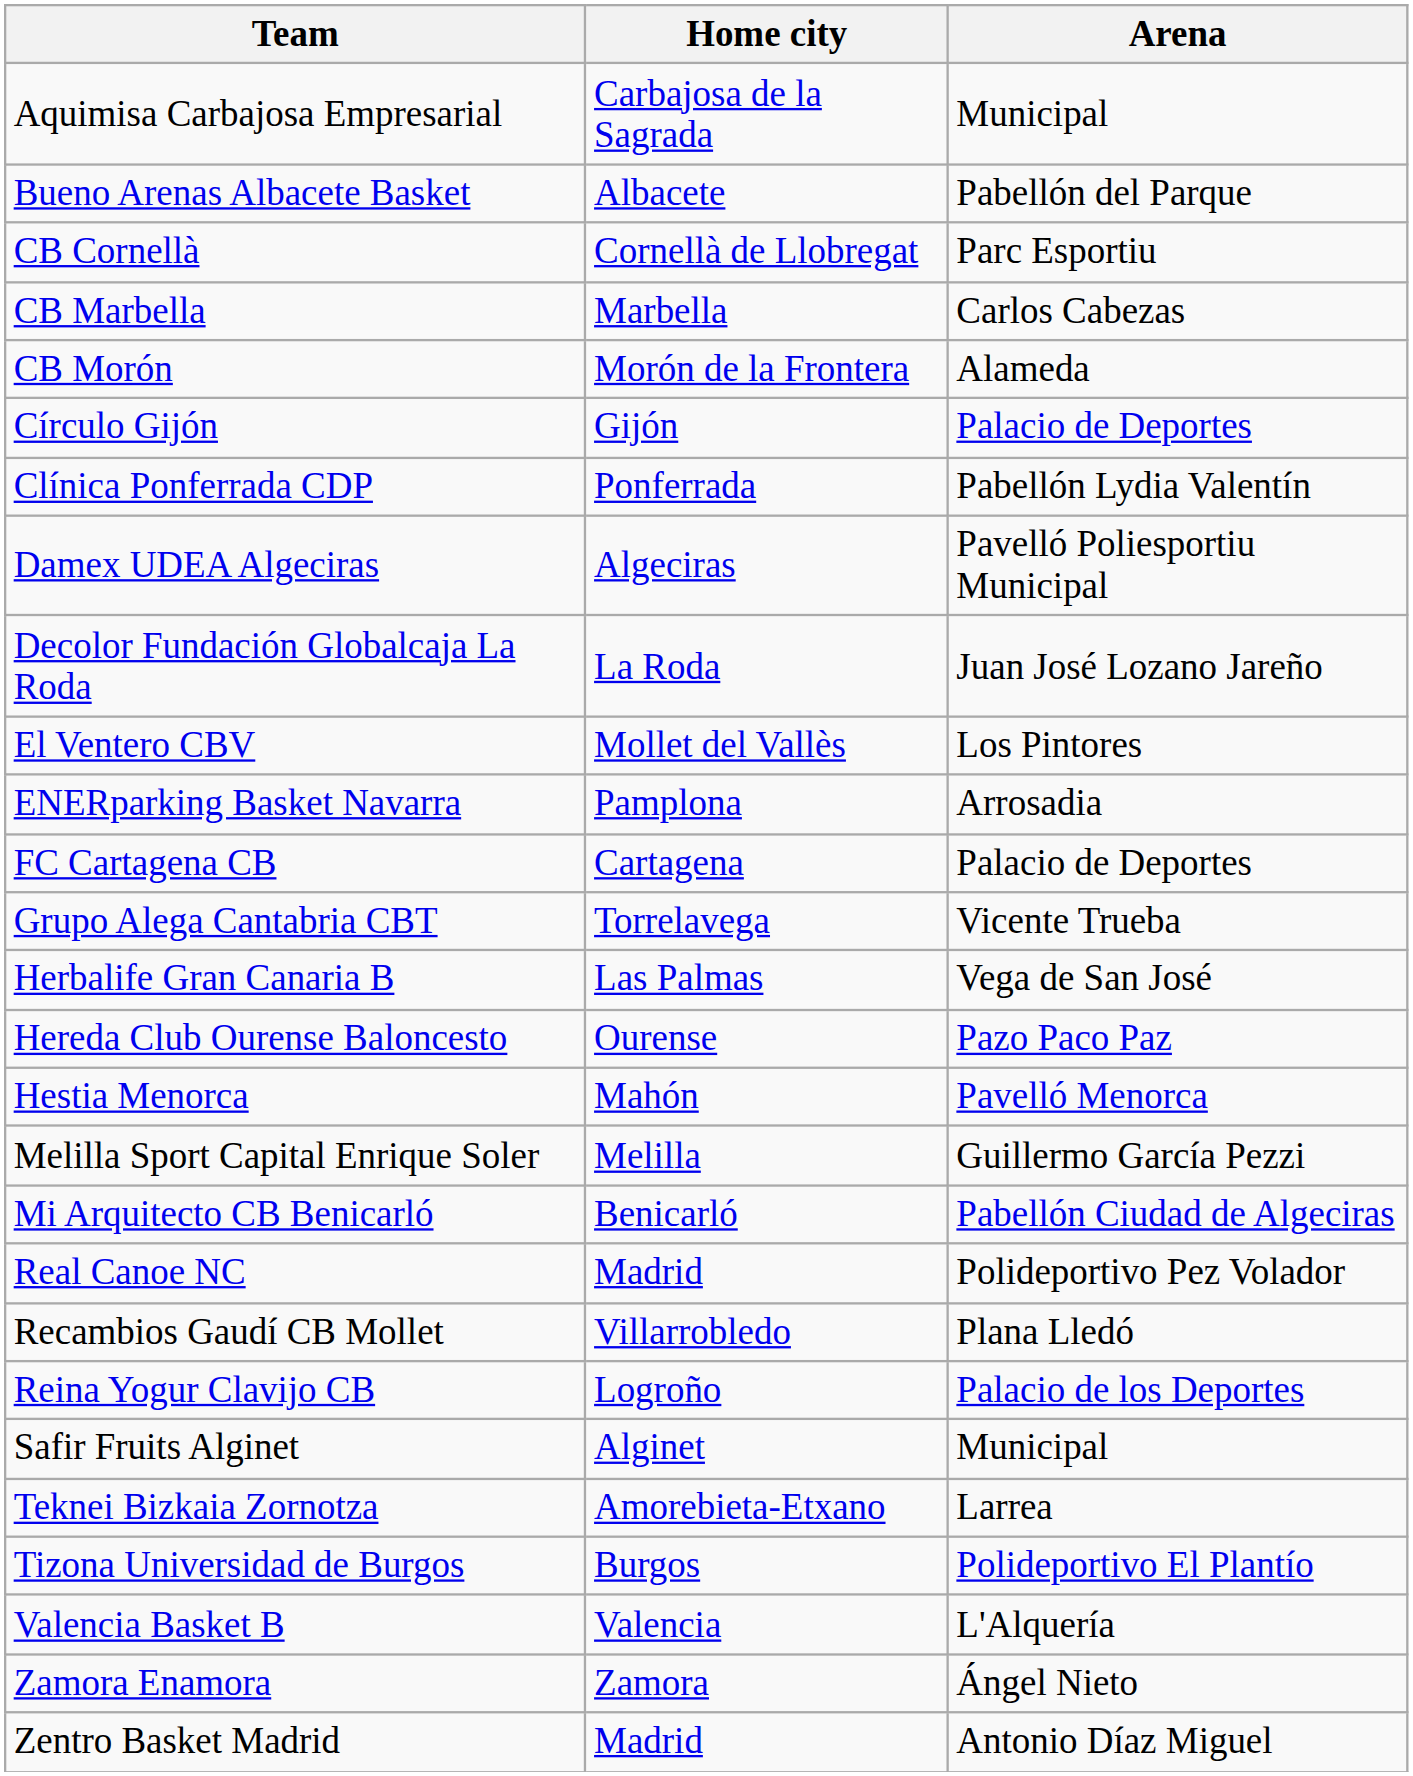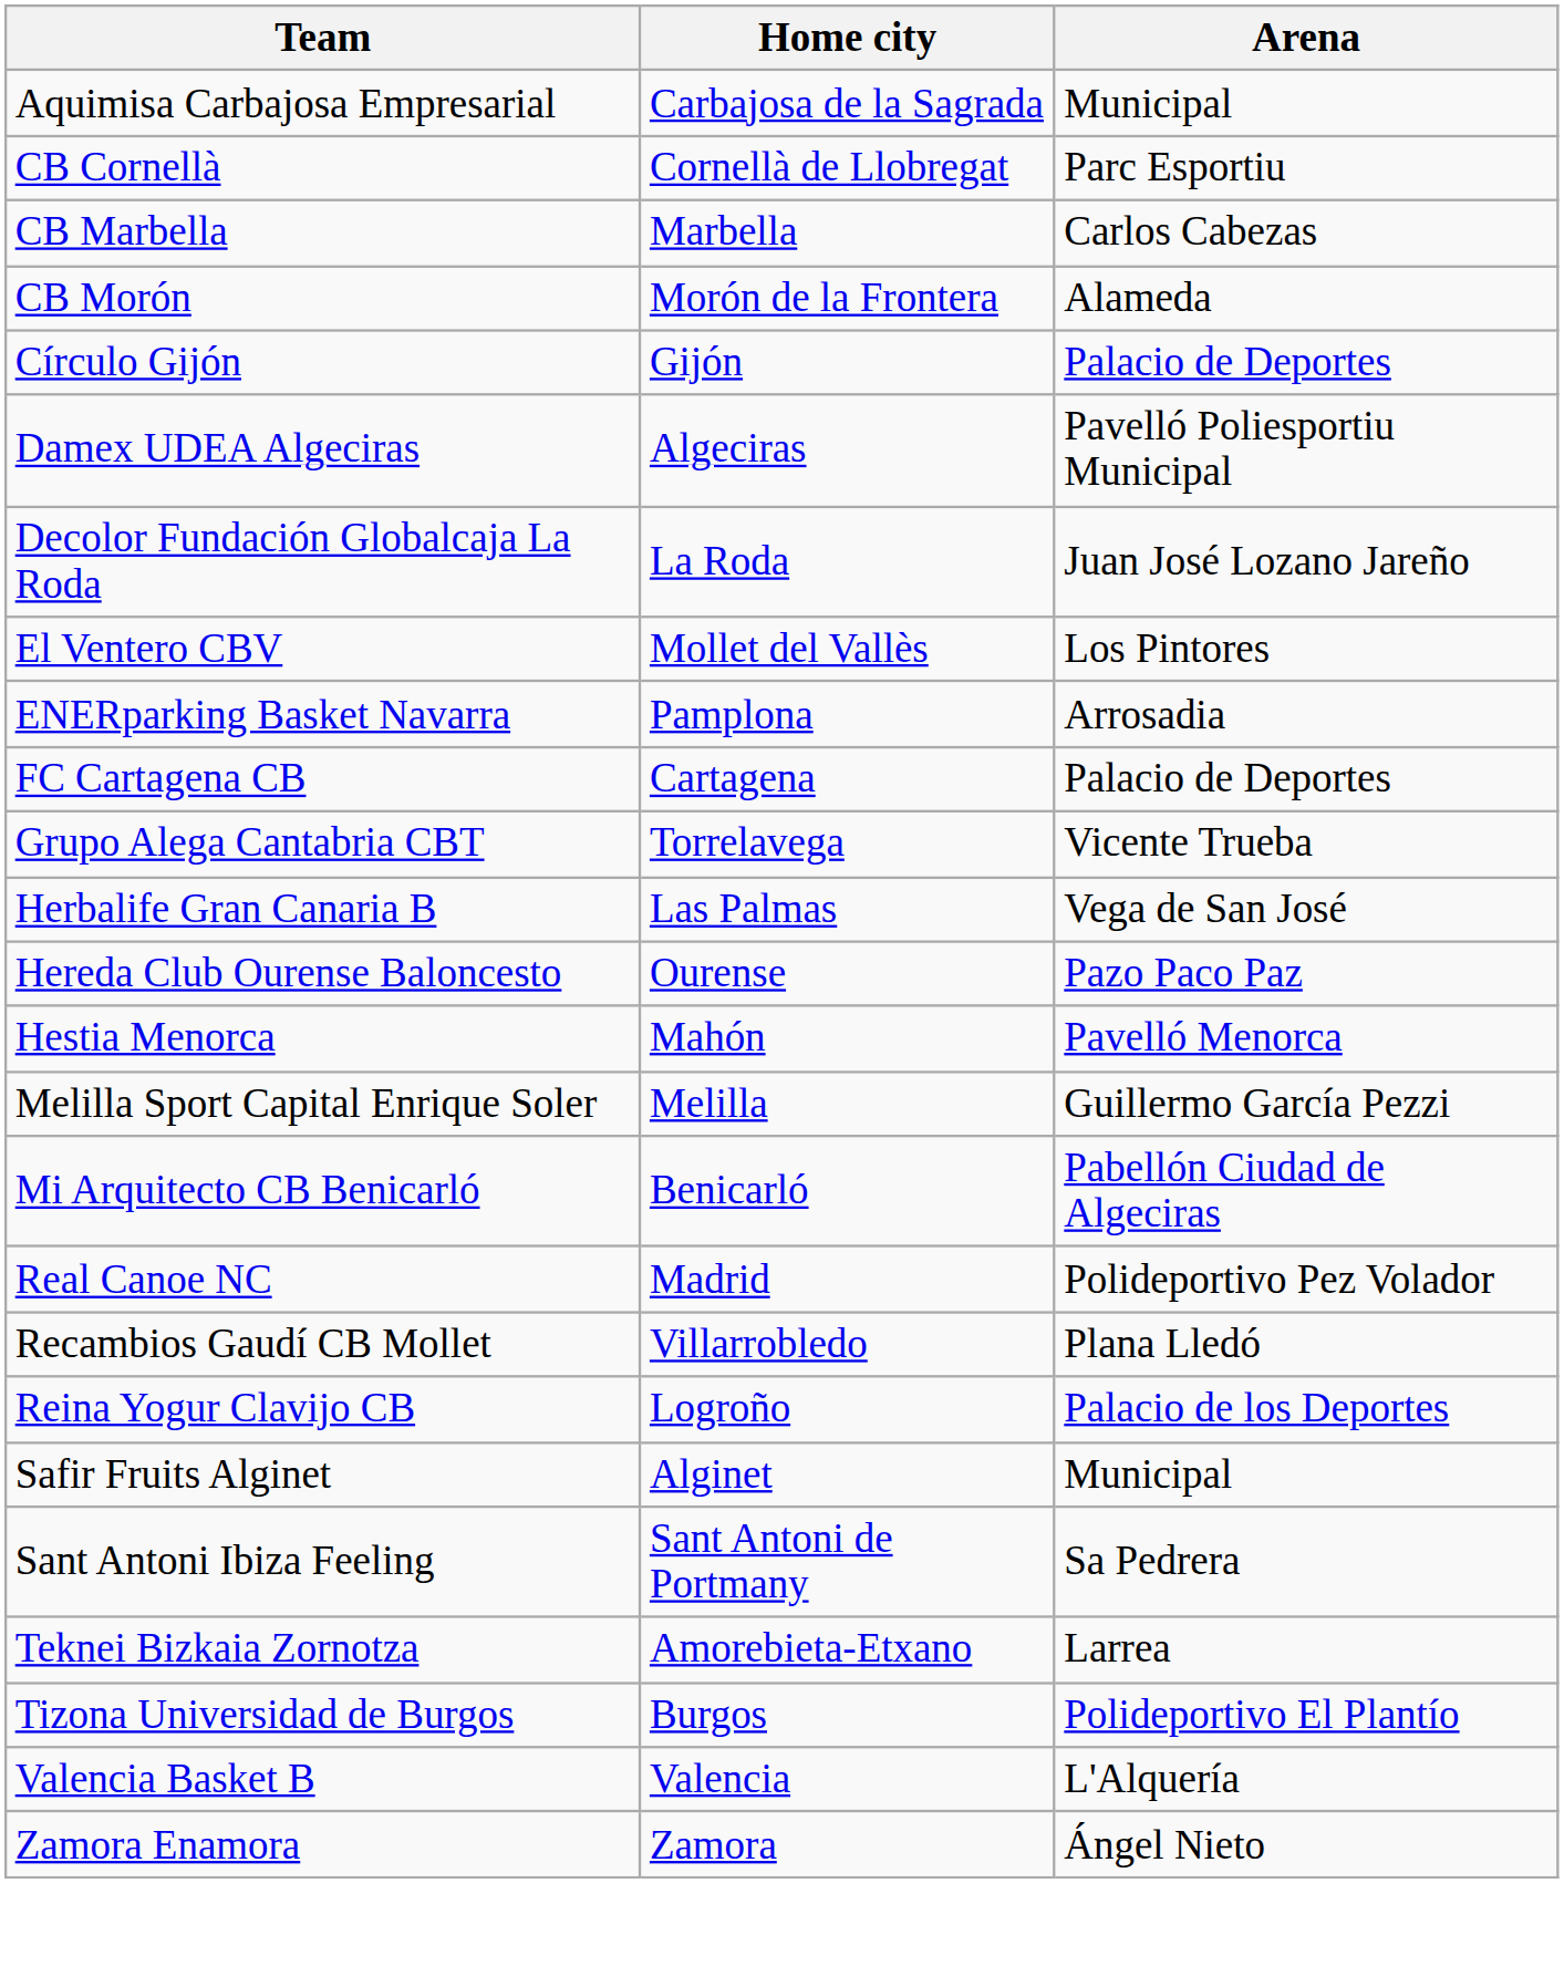- row: Bueno Arenas Albacete Basket | Albacete | Pabellón del Parque
- row: Clínica Ponferrada CDP | Ponferrada | Pabellón Lydia Valentín
+ row: Sant Antoni Ibiza Feeling | Sant Antoni de Portmany | Sa Pedrera
- row: Zentro Basket Madrid | Madrid | Antonio Díaz Miguel
